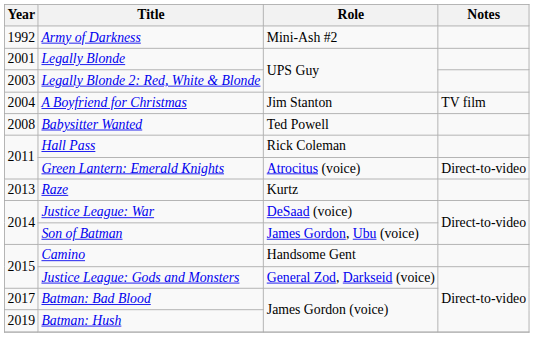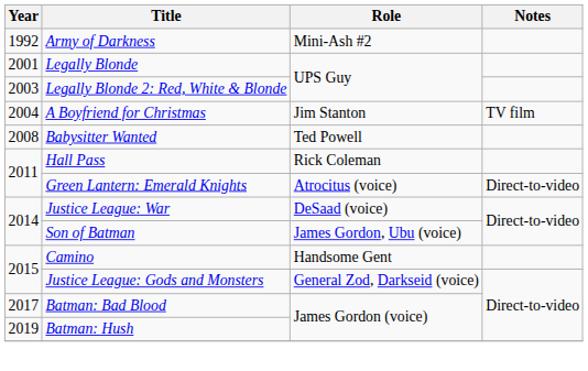- row: 2013 | Raze | Kurtz
